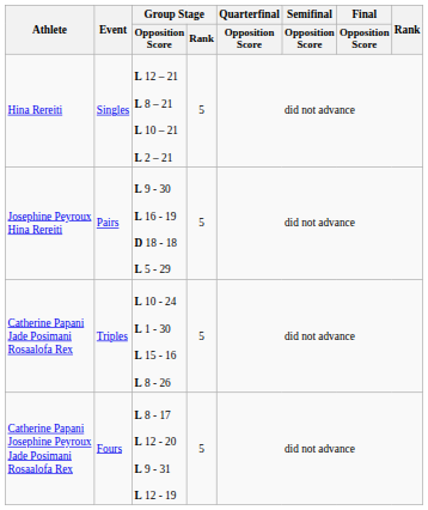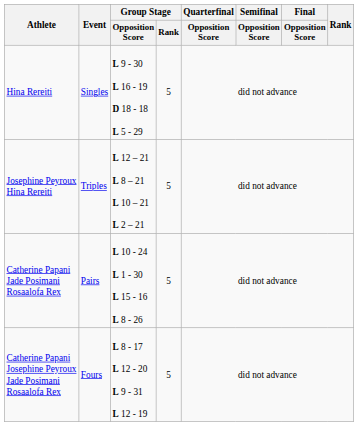Hina Rereiti | Group Stage / Opposition Score: L 12 – 21 L 8 – 21 L 10 – 21 L 2 – 21 -> L 9 - 30 L 16 - 19 D 18 - 18 L 5 - 29
Josephine Peyroux Hina Rereiti | Event: Pairs -> Triples
Josephine Peyroux Hina Rereiti | Group Stage / Opposition Score: L 9 - 30 L 16 - 19 D 18 - 18 L 5 - 29 -> L 12 – 21 L 8 – 21 L 10 – 21 L 2 – 21
Catherine Papani Jade Posimani Rosaalofa Rex | Event: Triples -> Pairs
